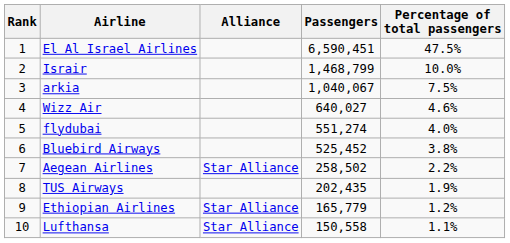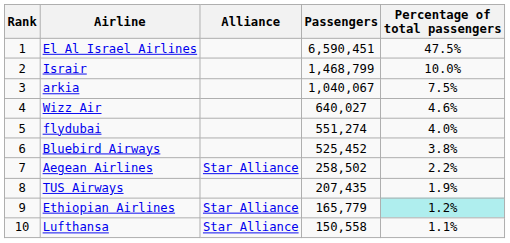TUS Airways | Passengers: 202,435 -> 207,435
Ethiopian Airlines | Percentage of total passengers: no background -> paleturquoise background
